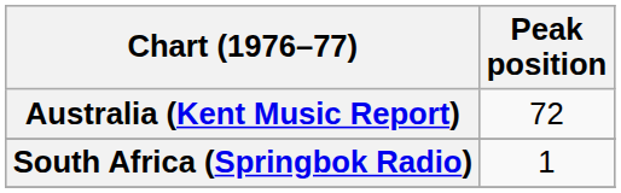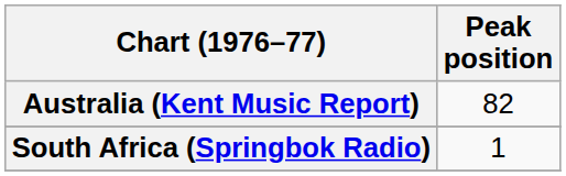Australia (Kent Music Report) | Peak position: 72 -> 82
